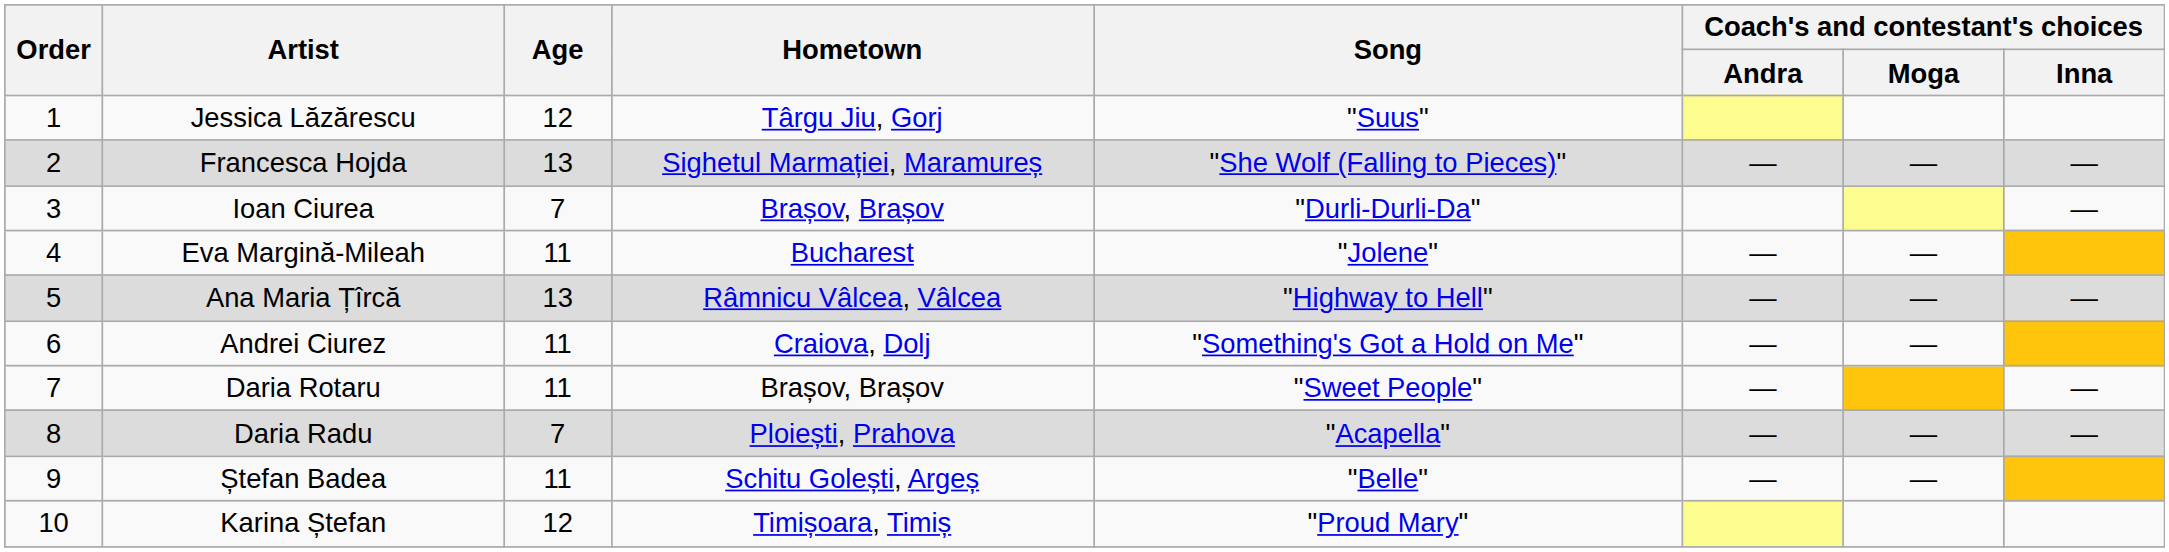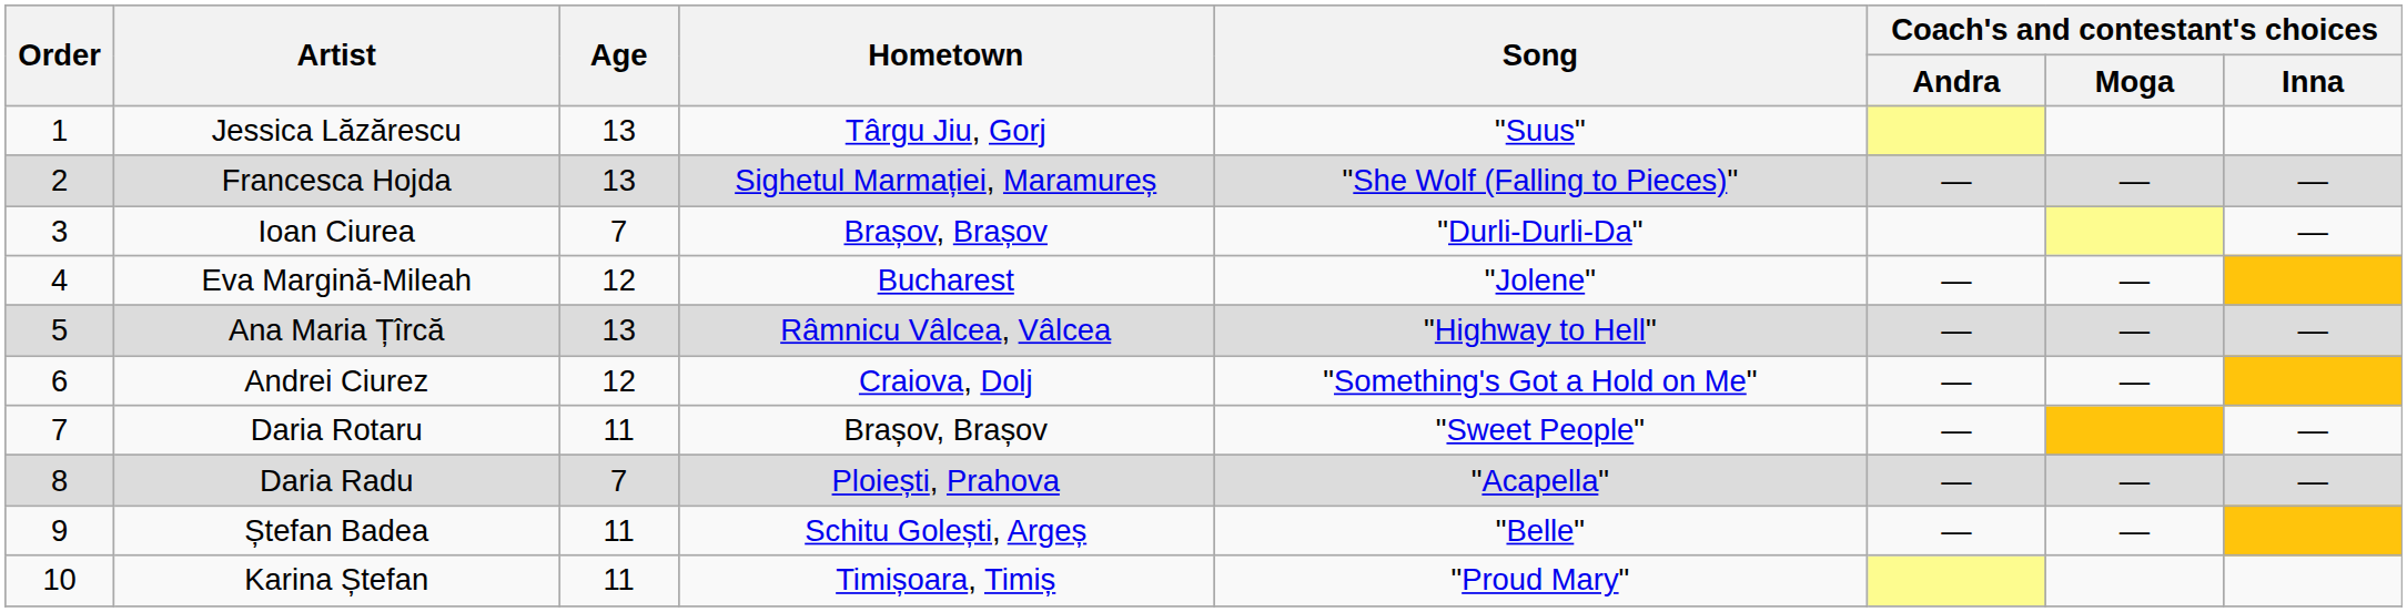Jessica Lăzărescu | Age: 12 -> 13
Eva Margină-Mileah | Age: 11 -> 12
Andrei Ciurez | Age: 11 -> 12
Karina Ștefan | Age: 12 -> 11
